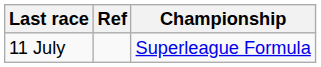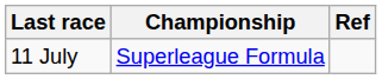columns swapped: Championship <-> Ref
